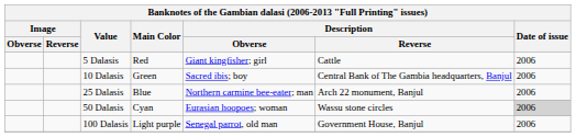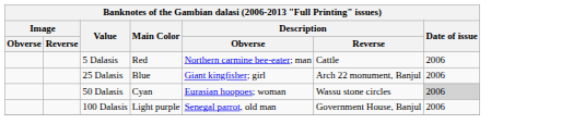5 Dalasis | Description / Obverse: Giant kingfisher; girl -> Northern carmine bee-eater; man
- row: 10 Dalasis | Green | Sacred ibis; boy | Central Bank of The Gambia headquarters, Banjul | 2006
25 Dalasis | Description / Obverse: Northern carmine bee-eater; man -> Giant kingfisher; girl
